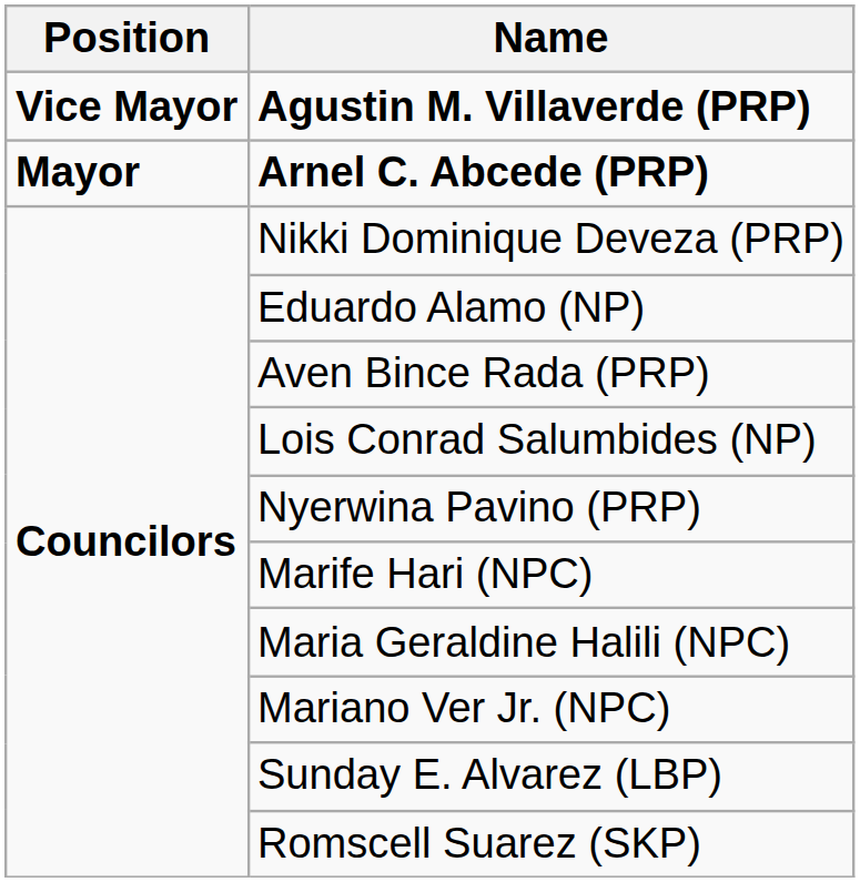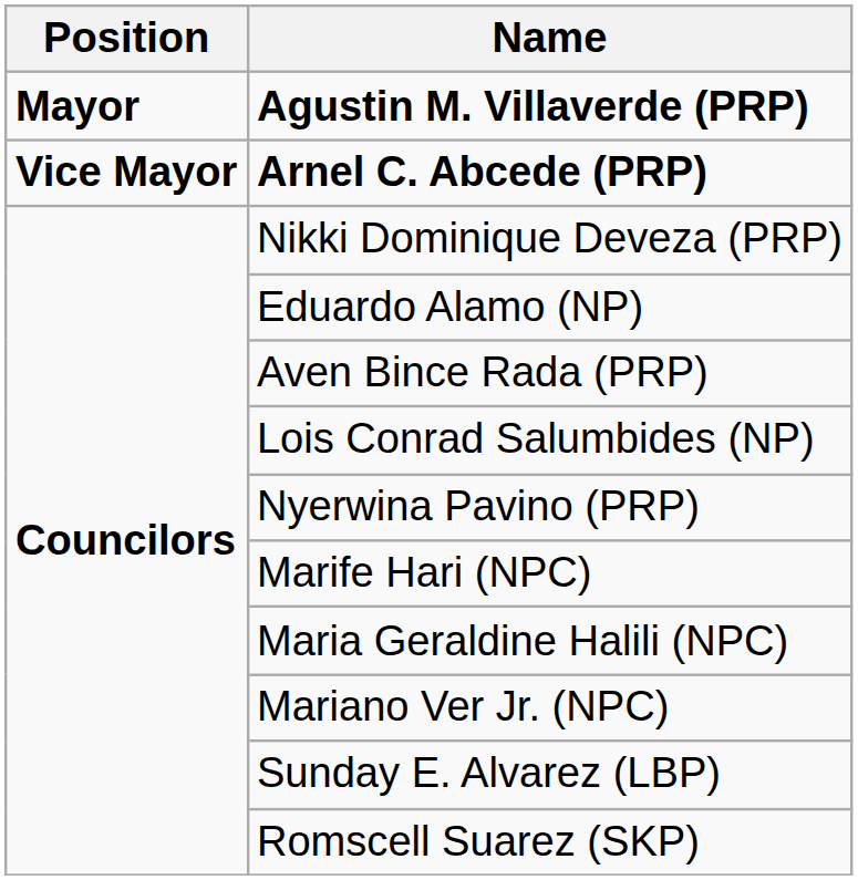Agustin M. Villaverde (PRP) | Position: Vice Mayor -> Mayor
Arnel C. Abcede (PRP) | Position: Mayor -> Vice Mayor
